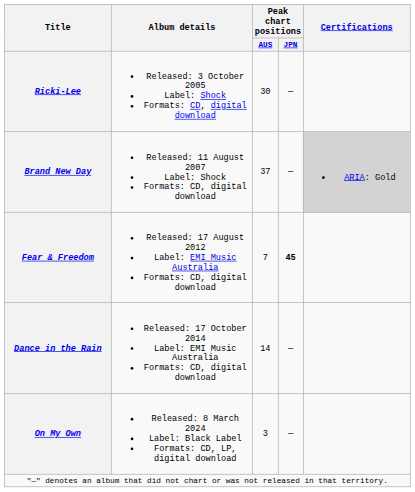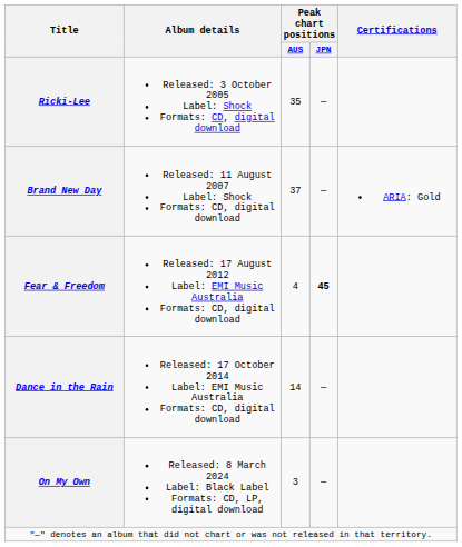Ricki-Lee | Peak chart positions / AUS: 30 -> 35
Brand New Day | Certifications: lightgrey background -> no background
Fear & Freedom | Peak chart positions / AUS: 7 -> 4
